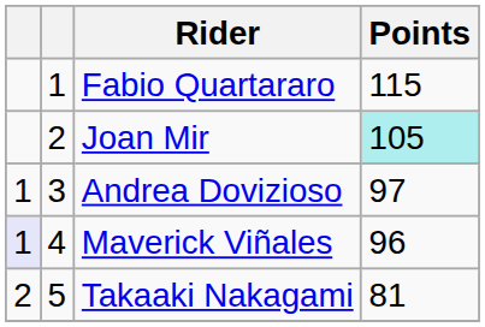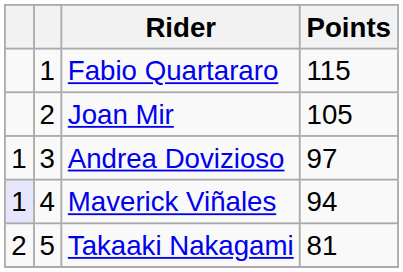Joan Mir | Points: paleturquoise background -> no background
Maverick Viñales | Points: 96 -> 94
